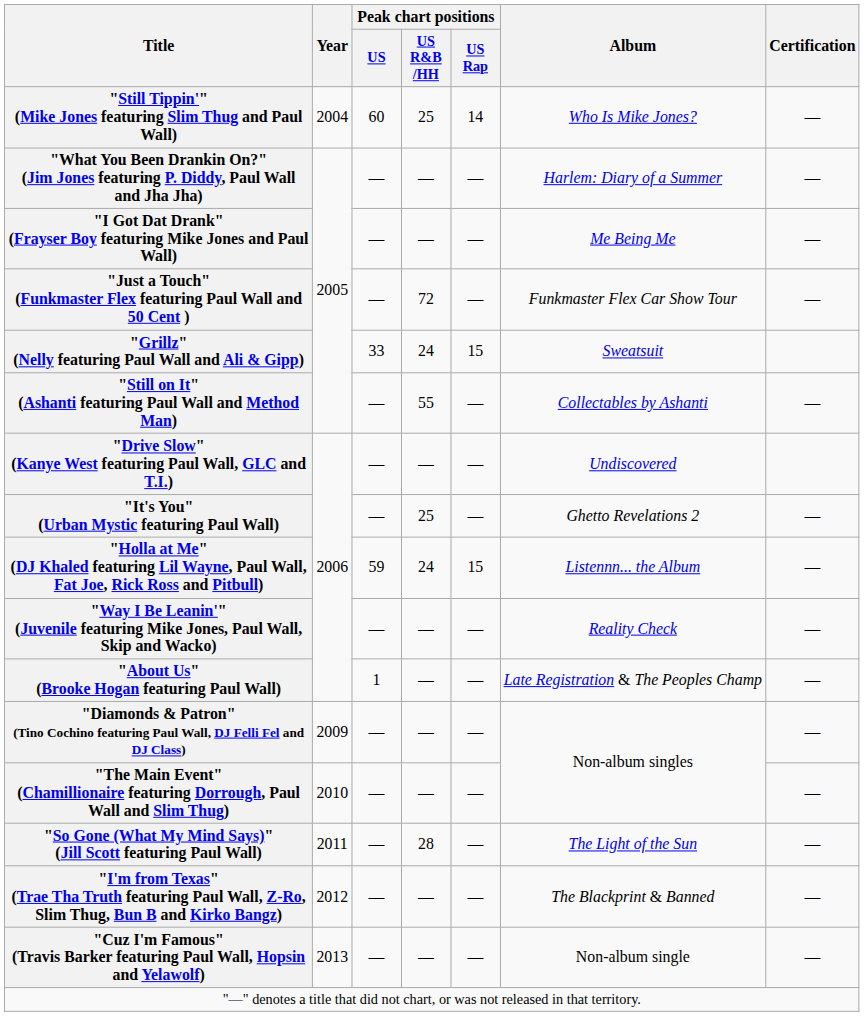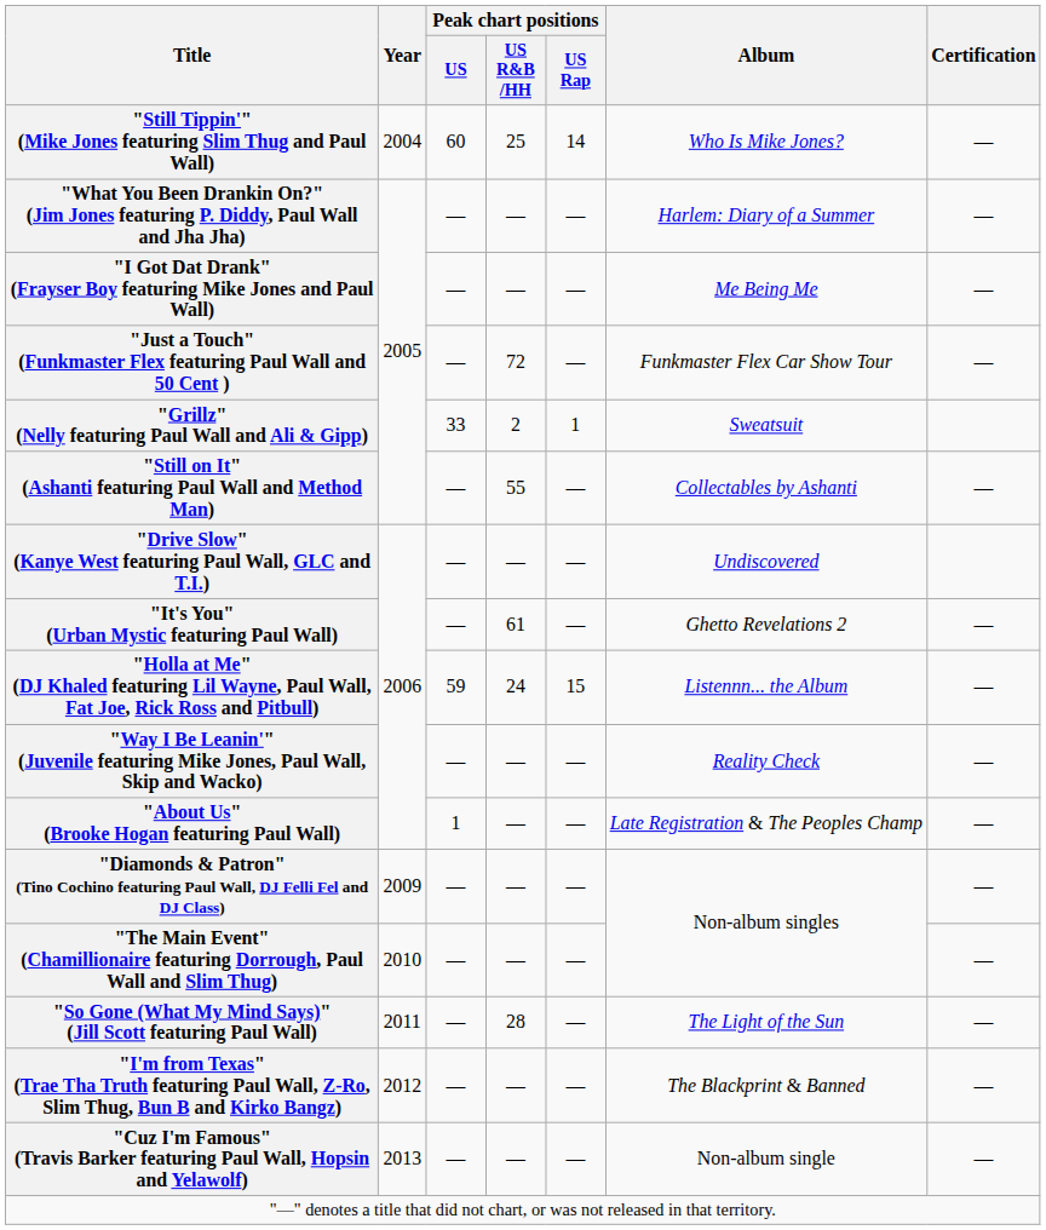"Grillz" (Nelly featuring Paul Wall and Ali & Gipp) | Peak chart positions / US R&B /HH: 24 -> 2
"Grillz" (Nelly featuring Paul Wall and Ali & Gipp) | Peak chart positions / US Rap: 15 -> 1
"It's You" (Urban Mystic featuring Paul Wall) | Peak chart positions / US R&B /HH: 25 -> 61
